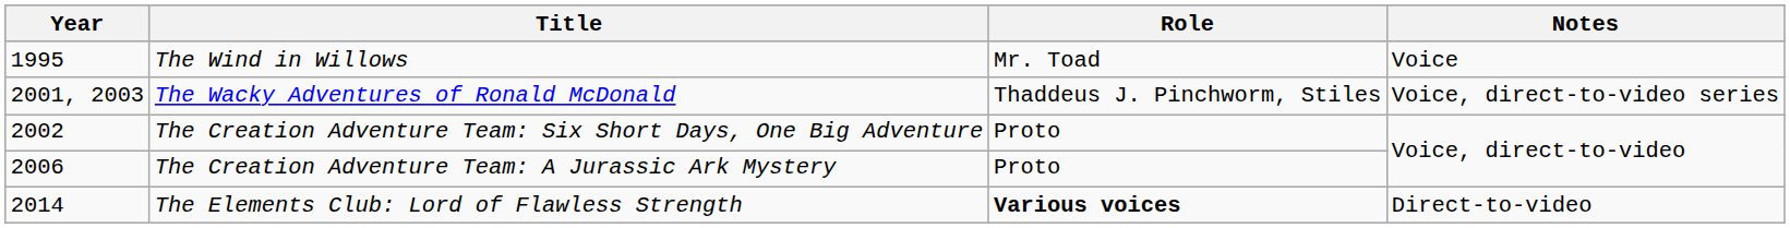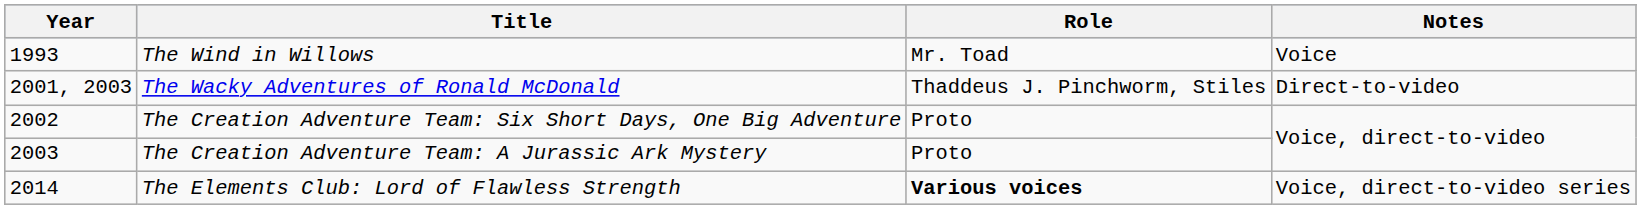The Wind in Willows | Year: 1995 -> 1993
The Wacky Adventures of Ronald McDonald | Notes: Voice, direct-to-video series -> Direct-to-video
The Creation Adventure Team: A Jurassic Ark Mystery | Year: 2006 -> 2003
The Elements Club: Lord of Flawless Strength | Notes: Direct-to-video -> Voice, direct-to-video series
